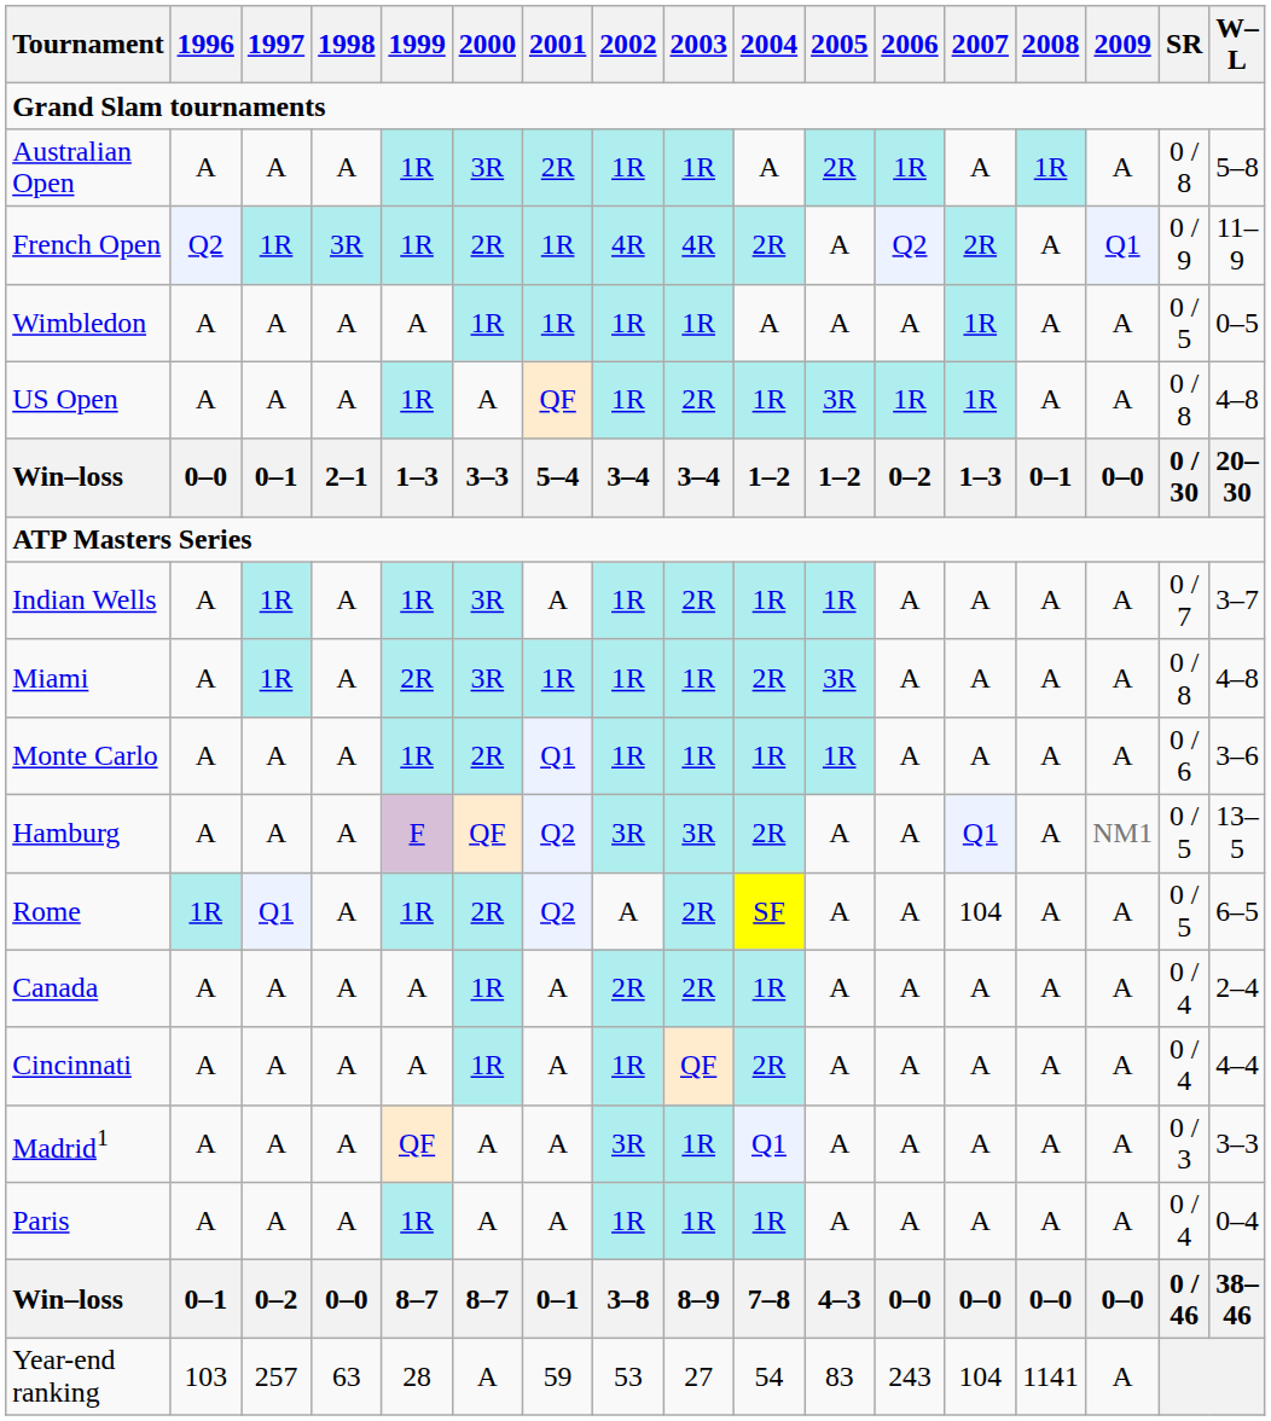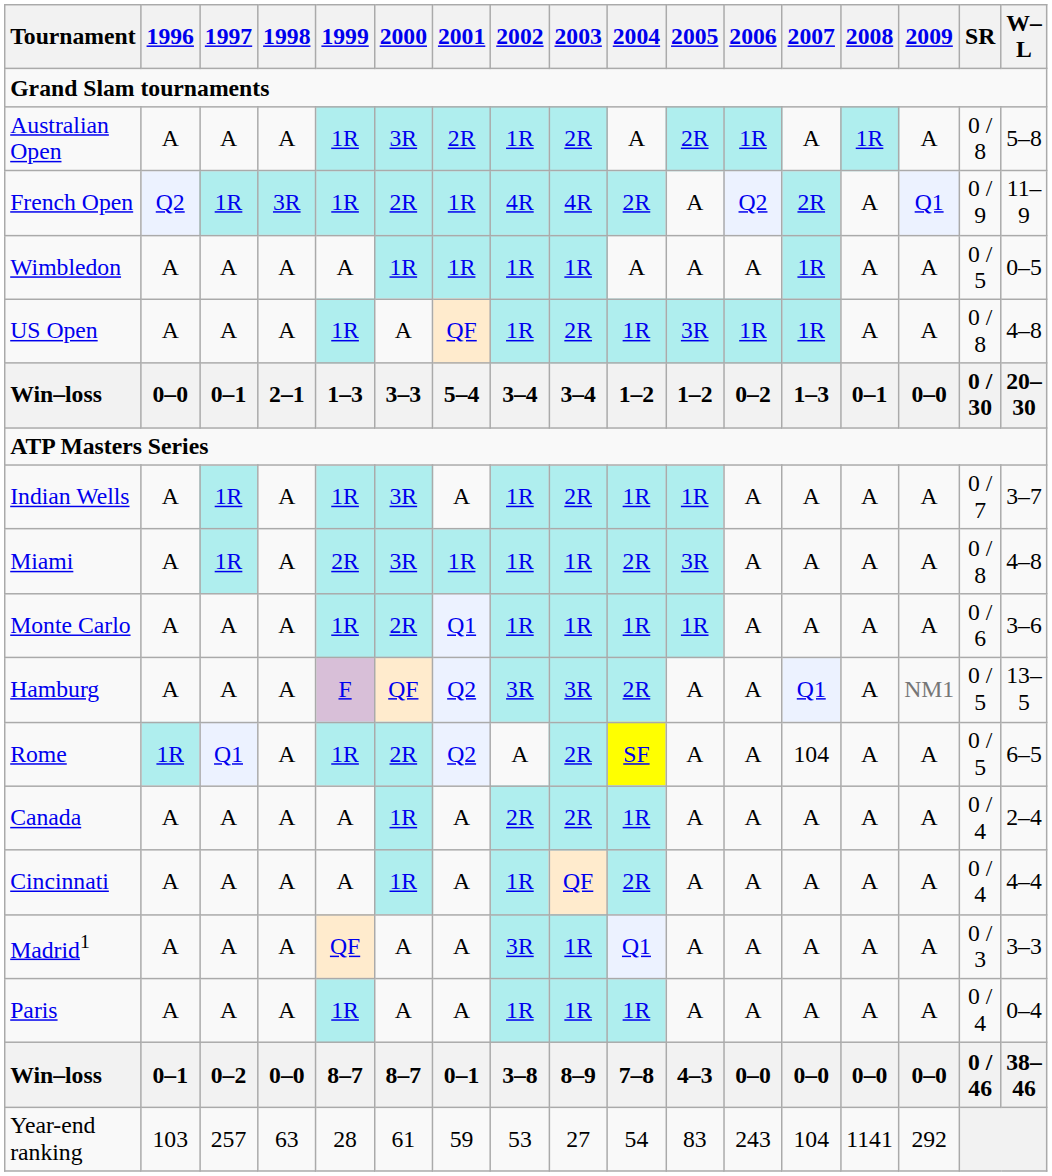Australian Open | 2003: 1R -> 2R
Year-end ranking | 2000: A -> 61
Year-end ranking | 2009: A -> 292
